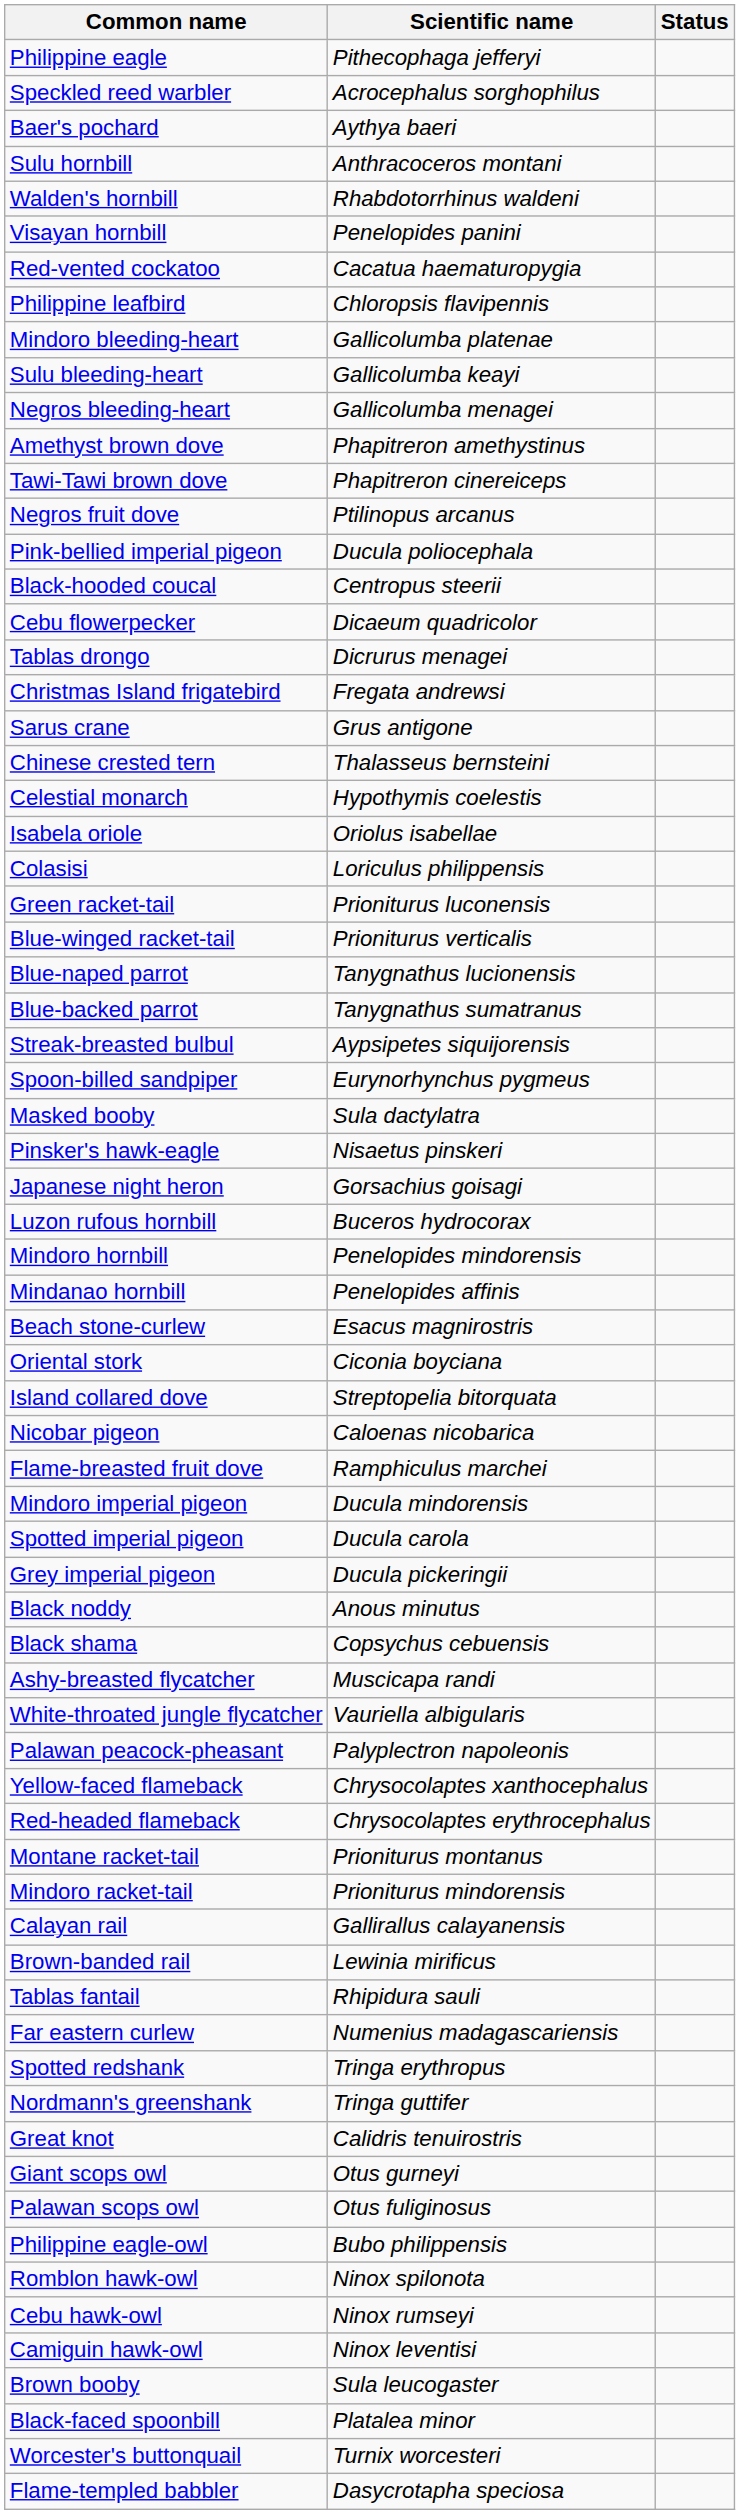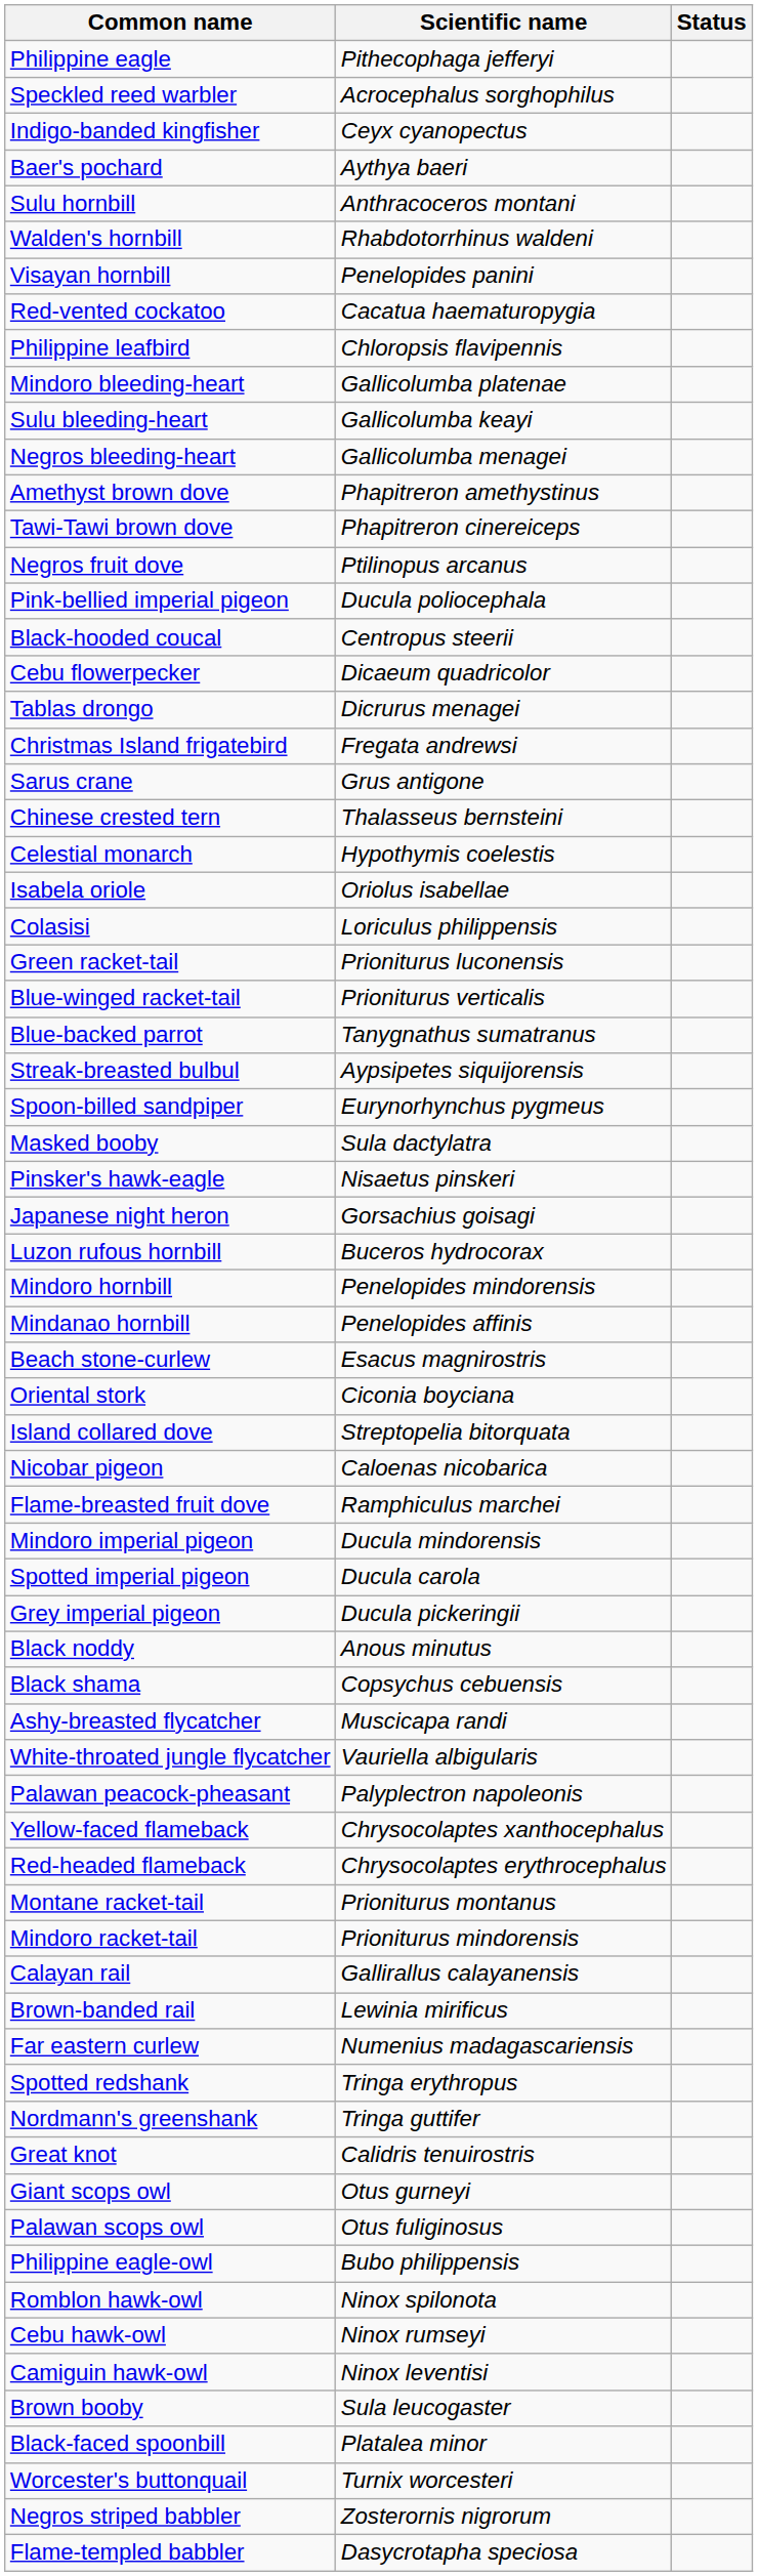+ row: Indigo-banded kingfisher | Ceyx cyanopectus
- row: Blue-naped parrot | Tanygnathus lucionensis
- row: Tablas fantail | Rhipidura sauli
+ row: Negros striped babbler | Zosterornis nigrorum
